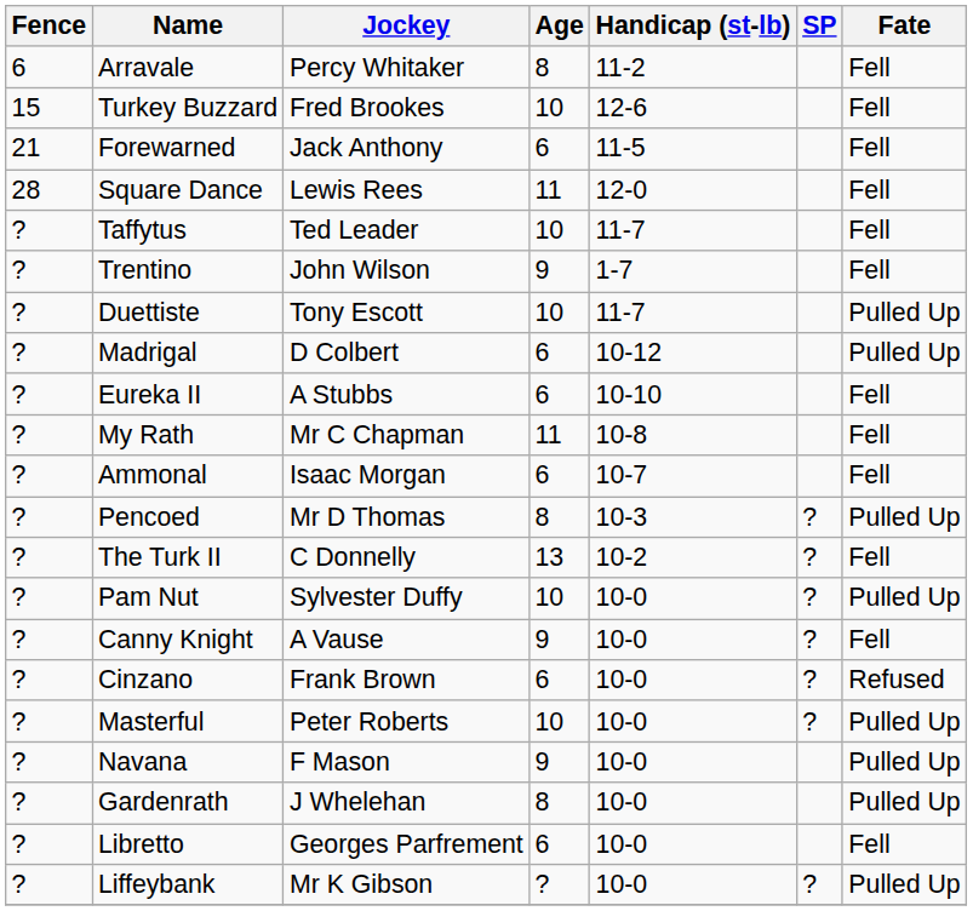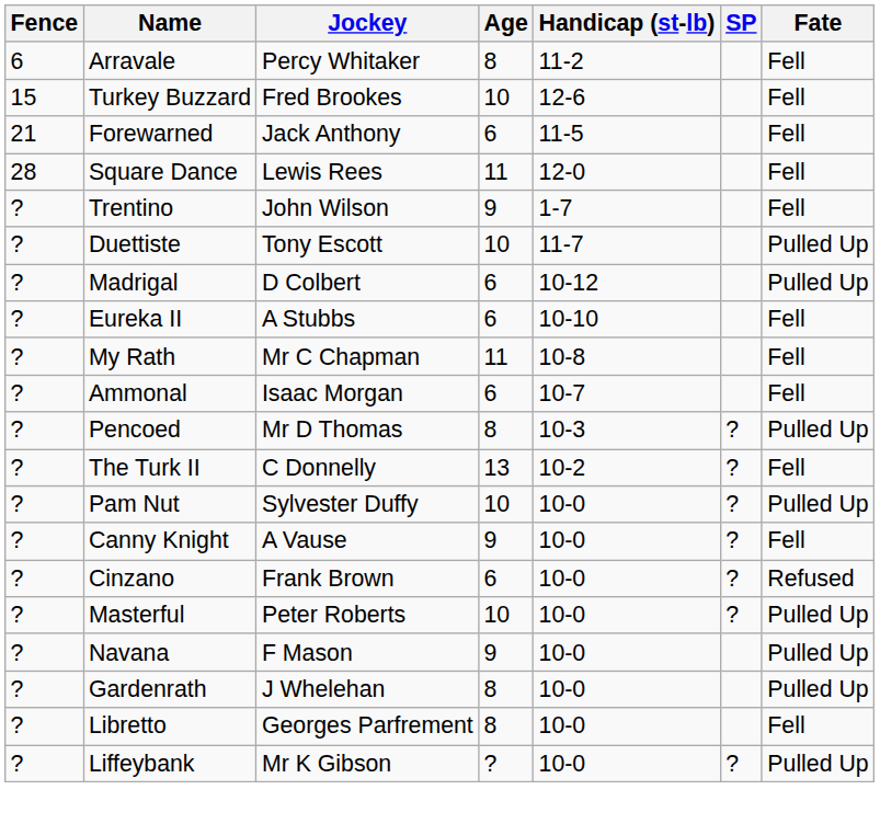- row: ? | Taffytus | Ted Leader | 10 | 11-7 | Fell
Libretto | Age: 6 -> 8
